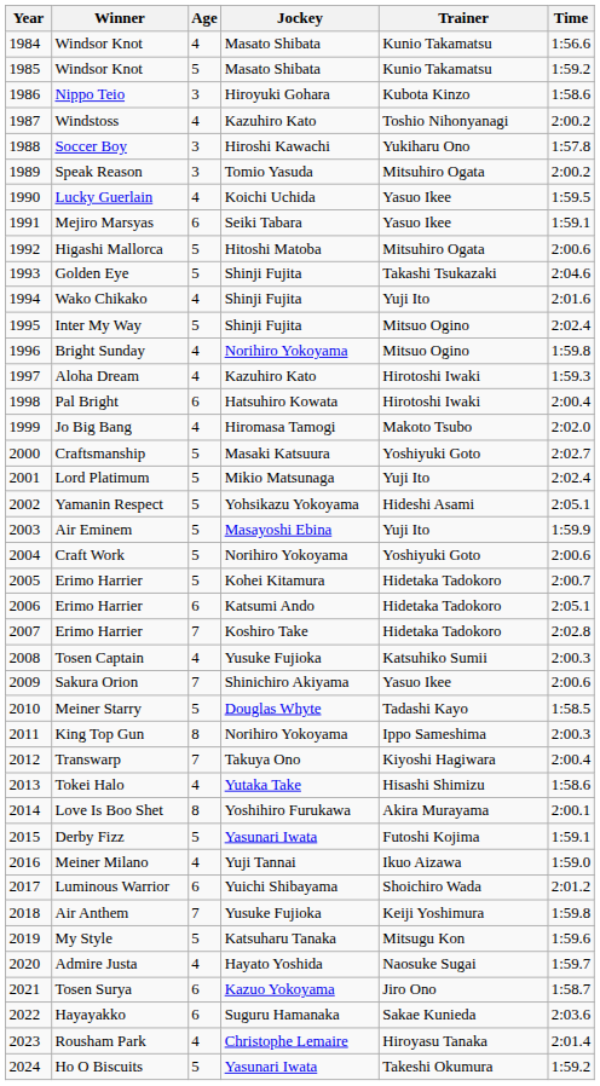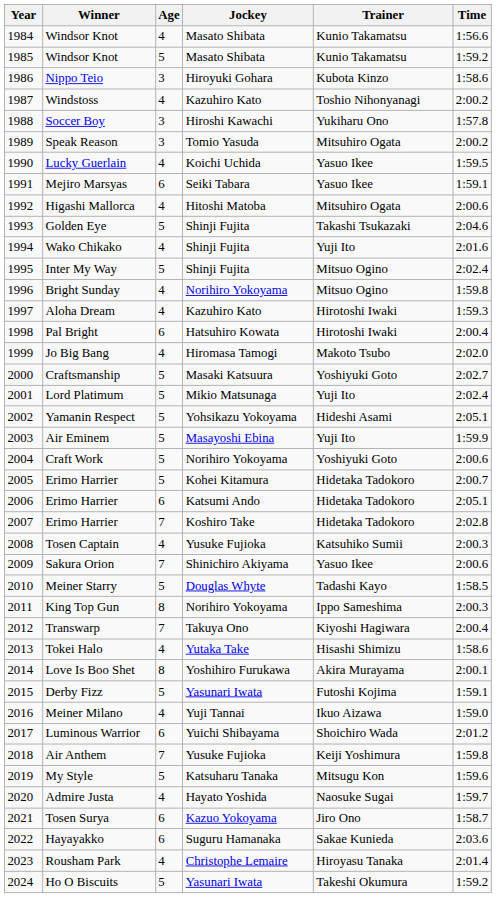Higashi Mallorca | Age: 5 -> 4
